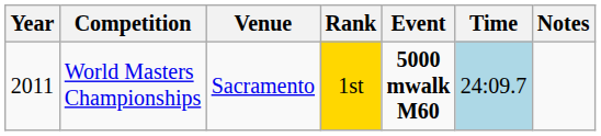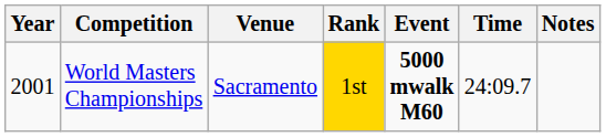World Masters Championships | Year: 2011 -> 2001
World Masters Championships | Time: lightblue background -> no background
